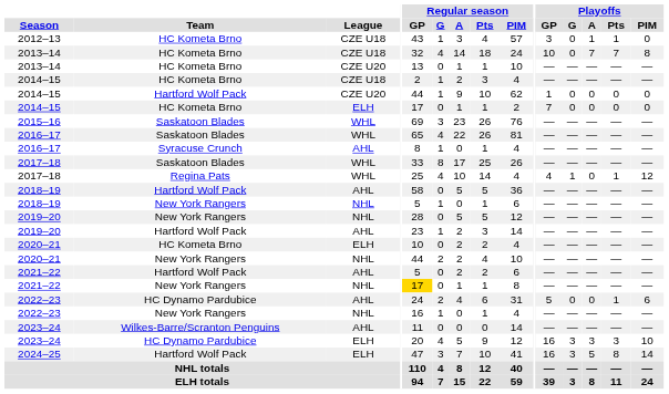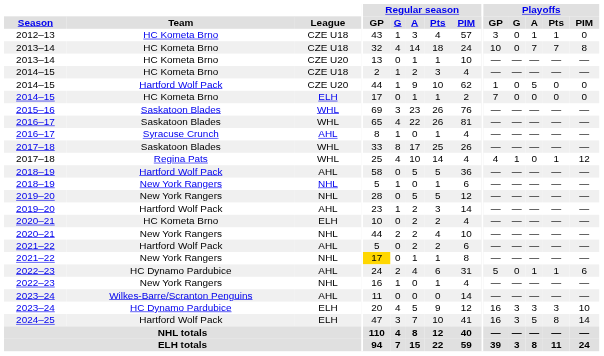2014–15 / CZE U20 | Playoffs / A: 0 -> 5
2022–23 / AHL | Playoffs / A: 0 -> 1
